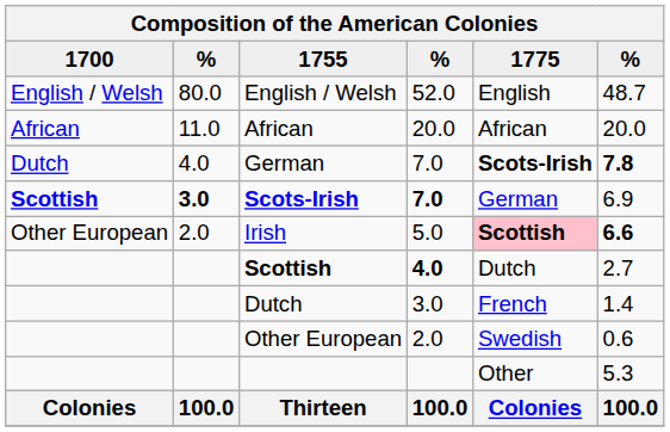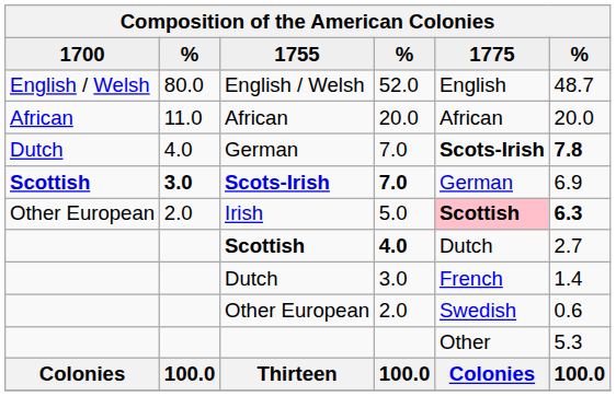Irish | column 6: 6.6 -> 6.3
